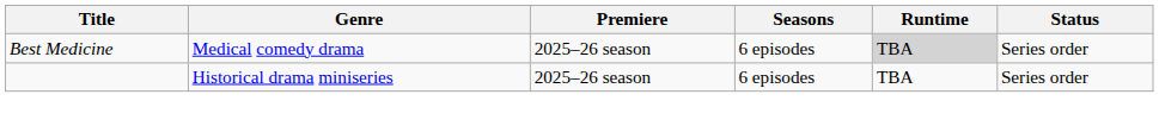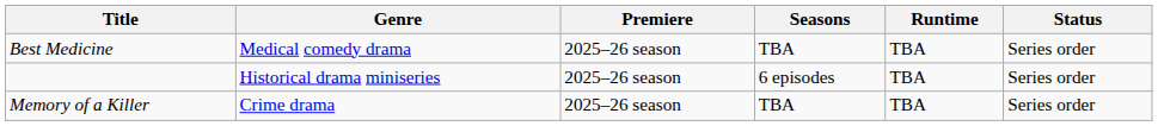Best Medicine | Seasons: 6 episodes -> TBA
Best Medicine | Runtime: lightgrey background -> no background
+ row: Memory of a Killer | Crime drama | 2025–26 season | TBA | TBA | Series order
